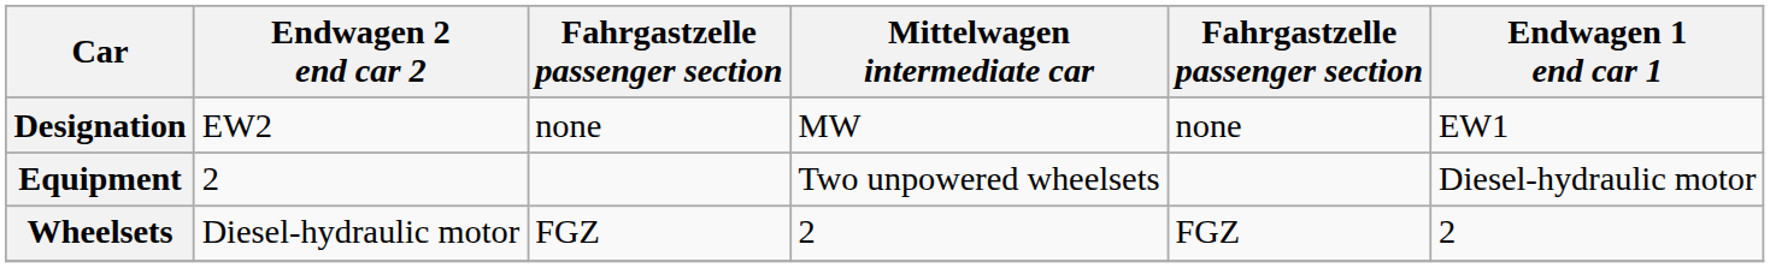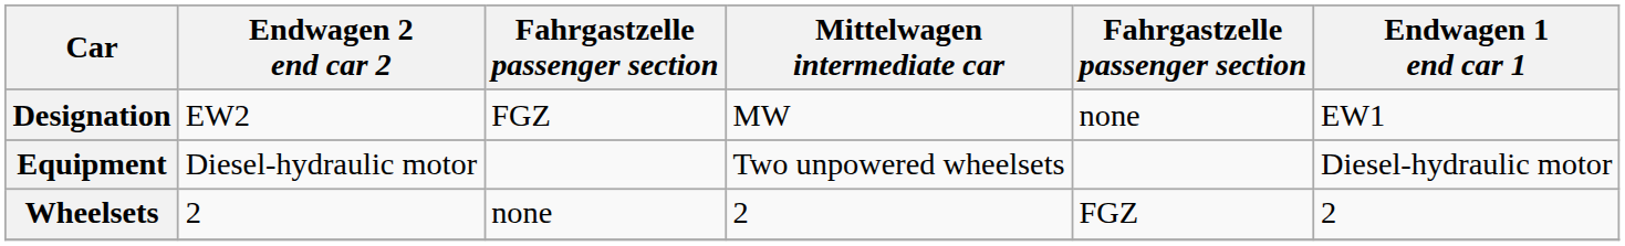Designation | column 3: none -> FGZ
Equipment | Endwagen 2 end car 2: 2 -> Diesel-hydraulic motor
Wheelsets | Endwagen 2 end car 2: Diesel-hydraulic motor -> 2
Wheelsets | column 3: FGZ -> none
